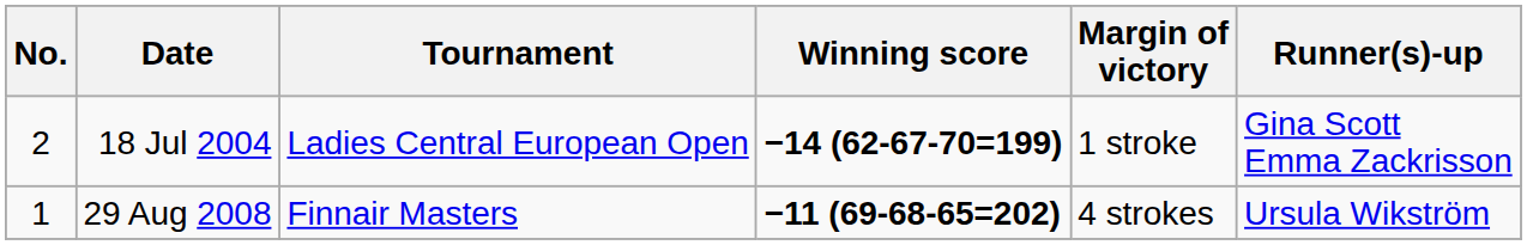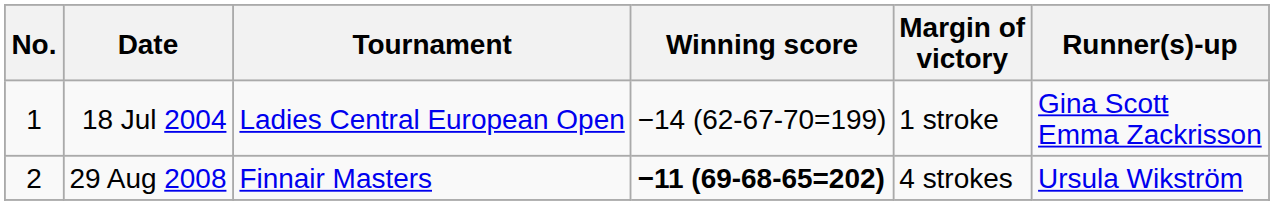18 Jul 2004 | No.: 2 -> 1
18 Jul 2004 | Winning score: bold -> normal
29 Aug 2008 | No.: 1 -> 2
